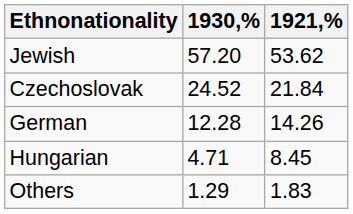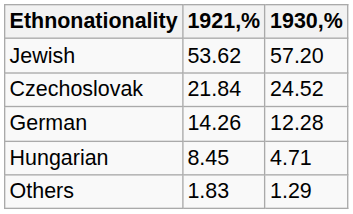columns swapped: 1921,% <-> 1930,%
